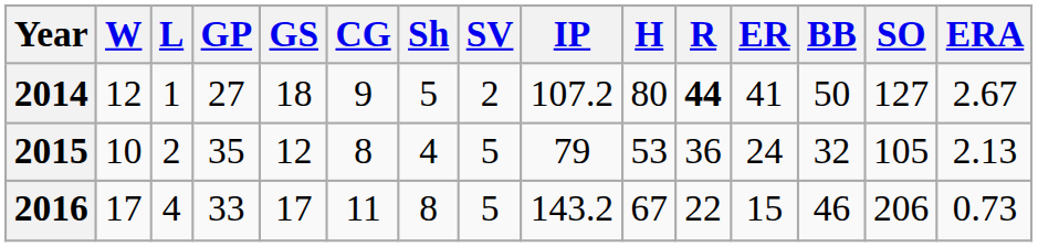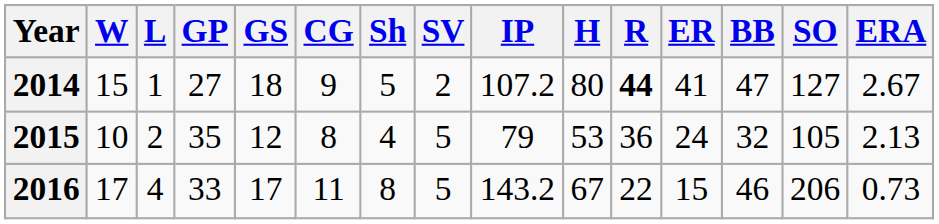2014 | W: 12 -> 15
2014 | BB: 50 -> 47
